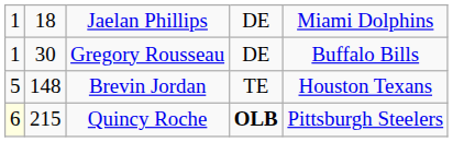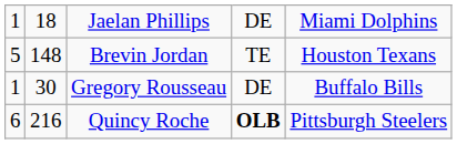rows swapped: Gregory Rousseau <-> Brevin Jordan
Quincy Roche | column 1: lightyellow background -> no background
Quincy Roche | column 2: 215 -> 216
